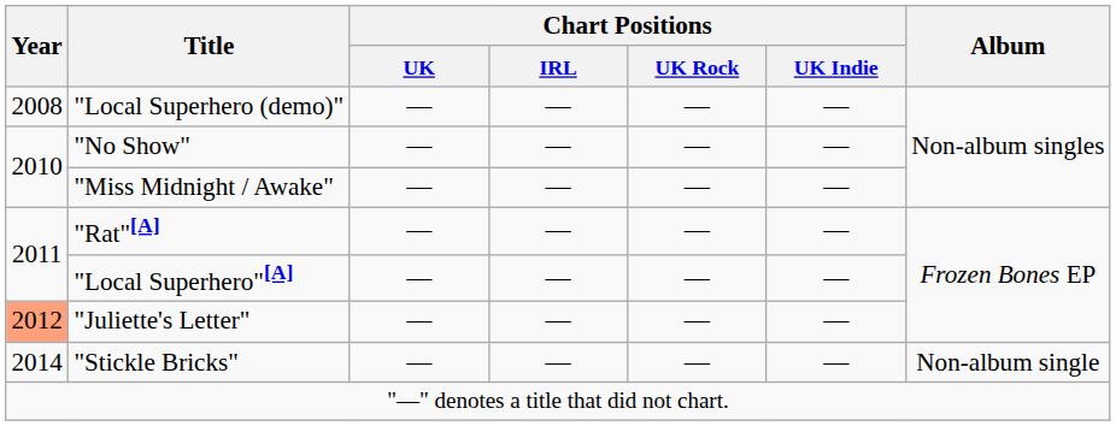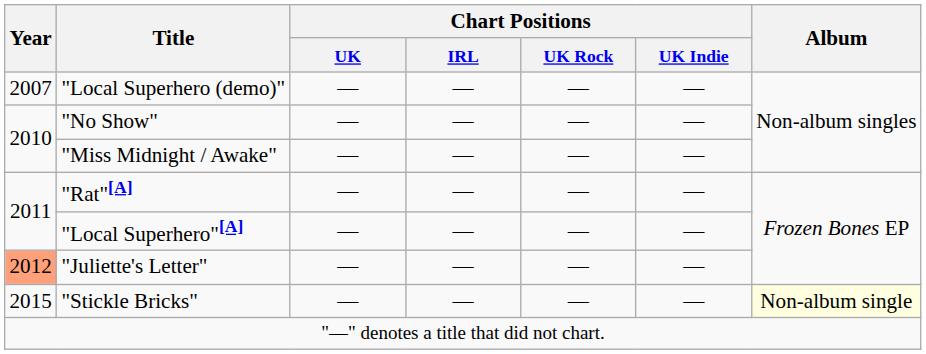"Local Superhero (demo)" | Year: 2008 -> 2007
"Stickle Bricks" | Year: 2014 -> 2015
"Stickle Bricks" | Album: no background -> lightyellow background
